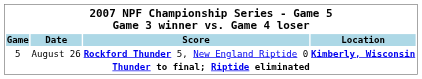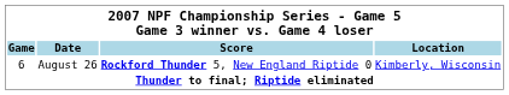August 26 | Game: 5 -> 6
August 26 | Location: bold -> normal
